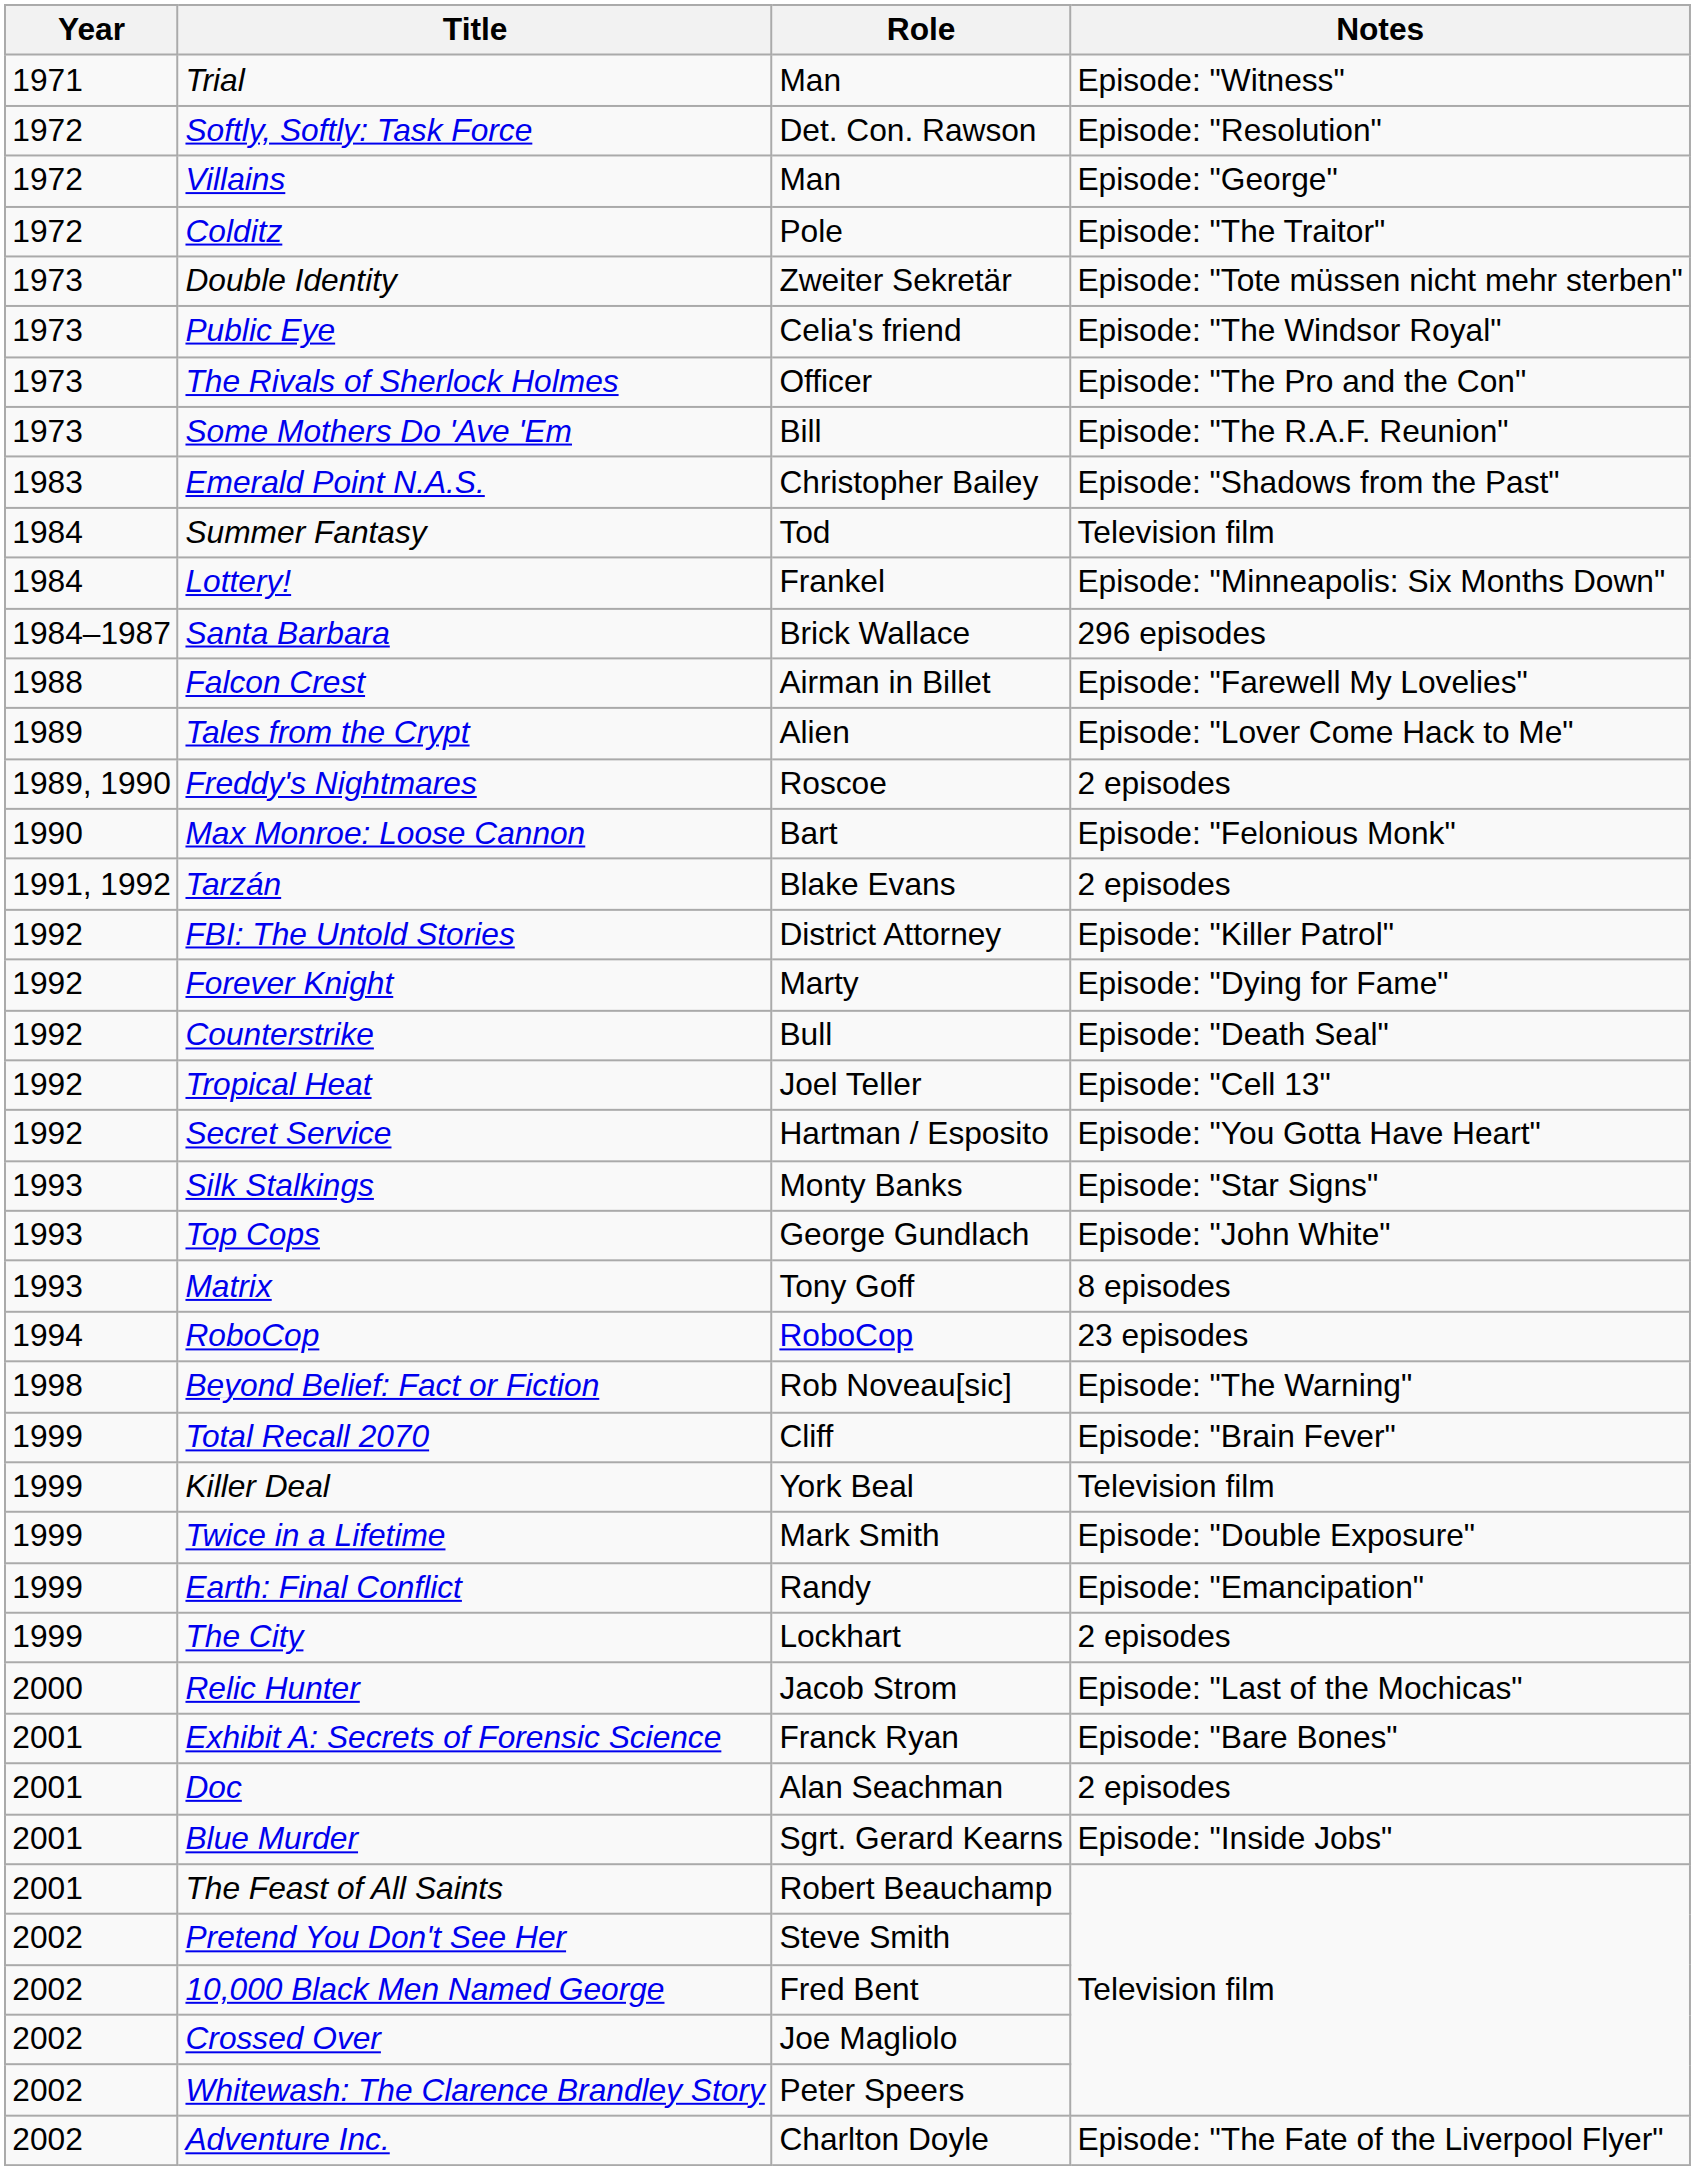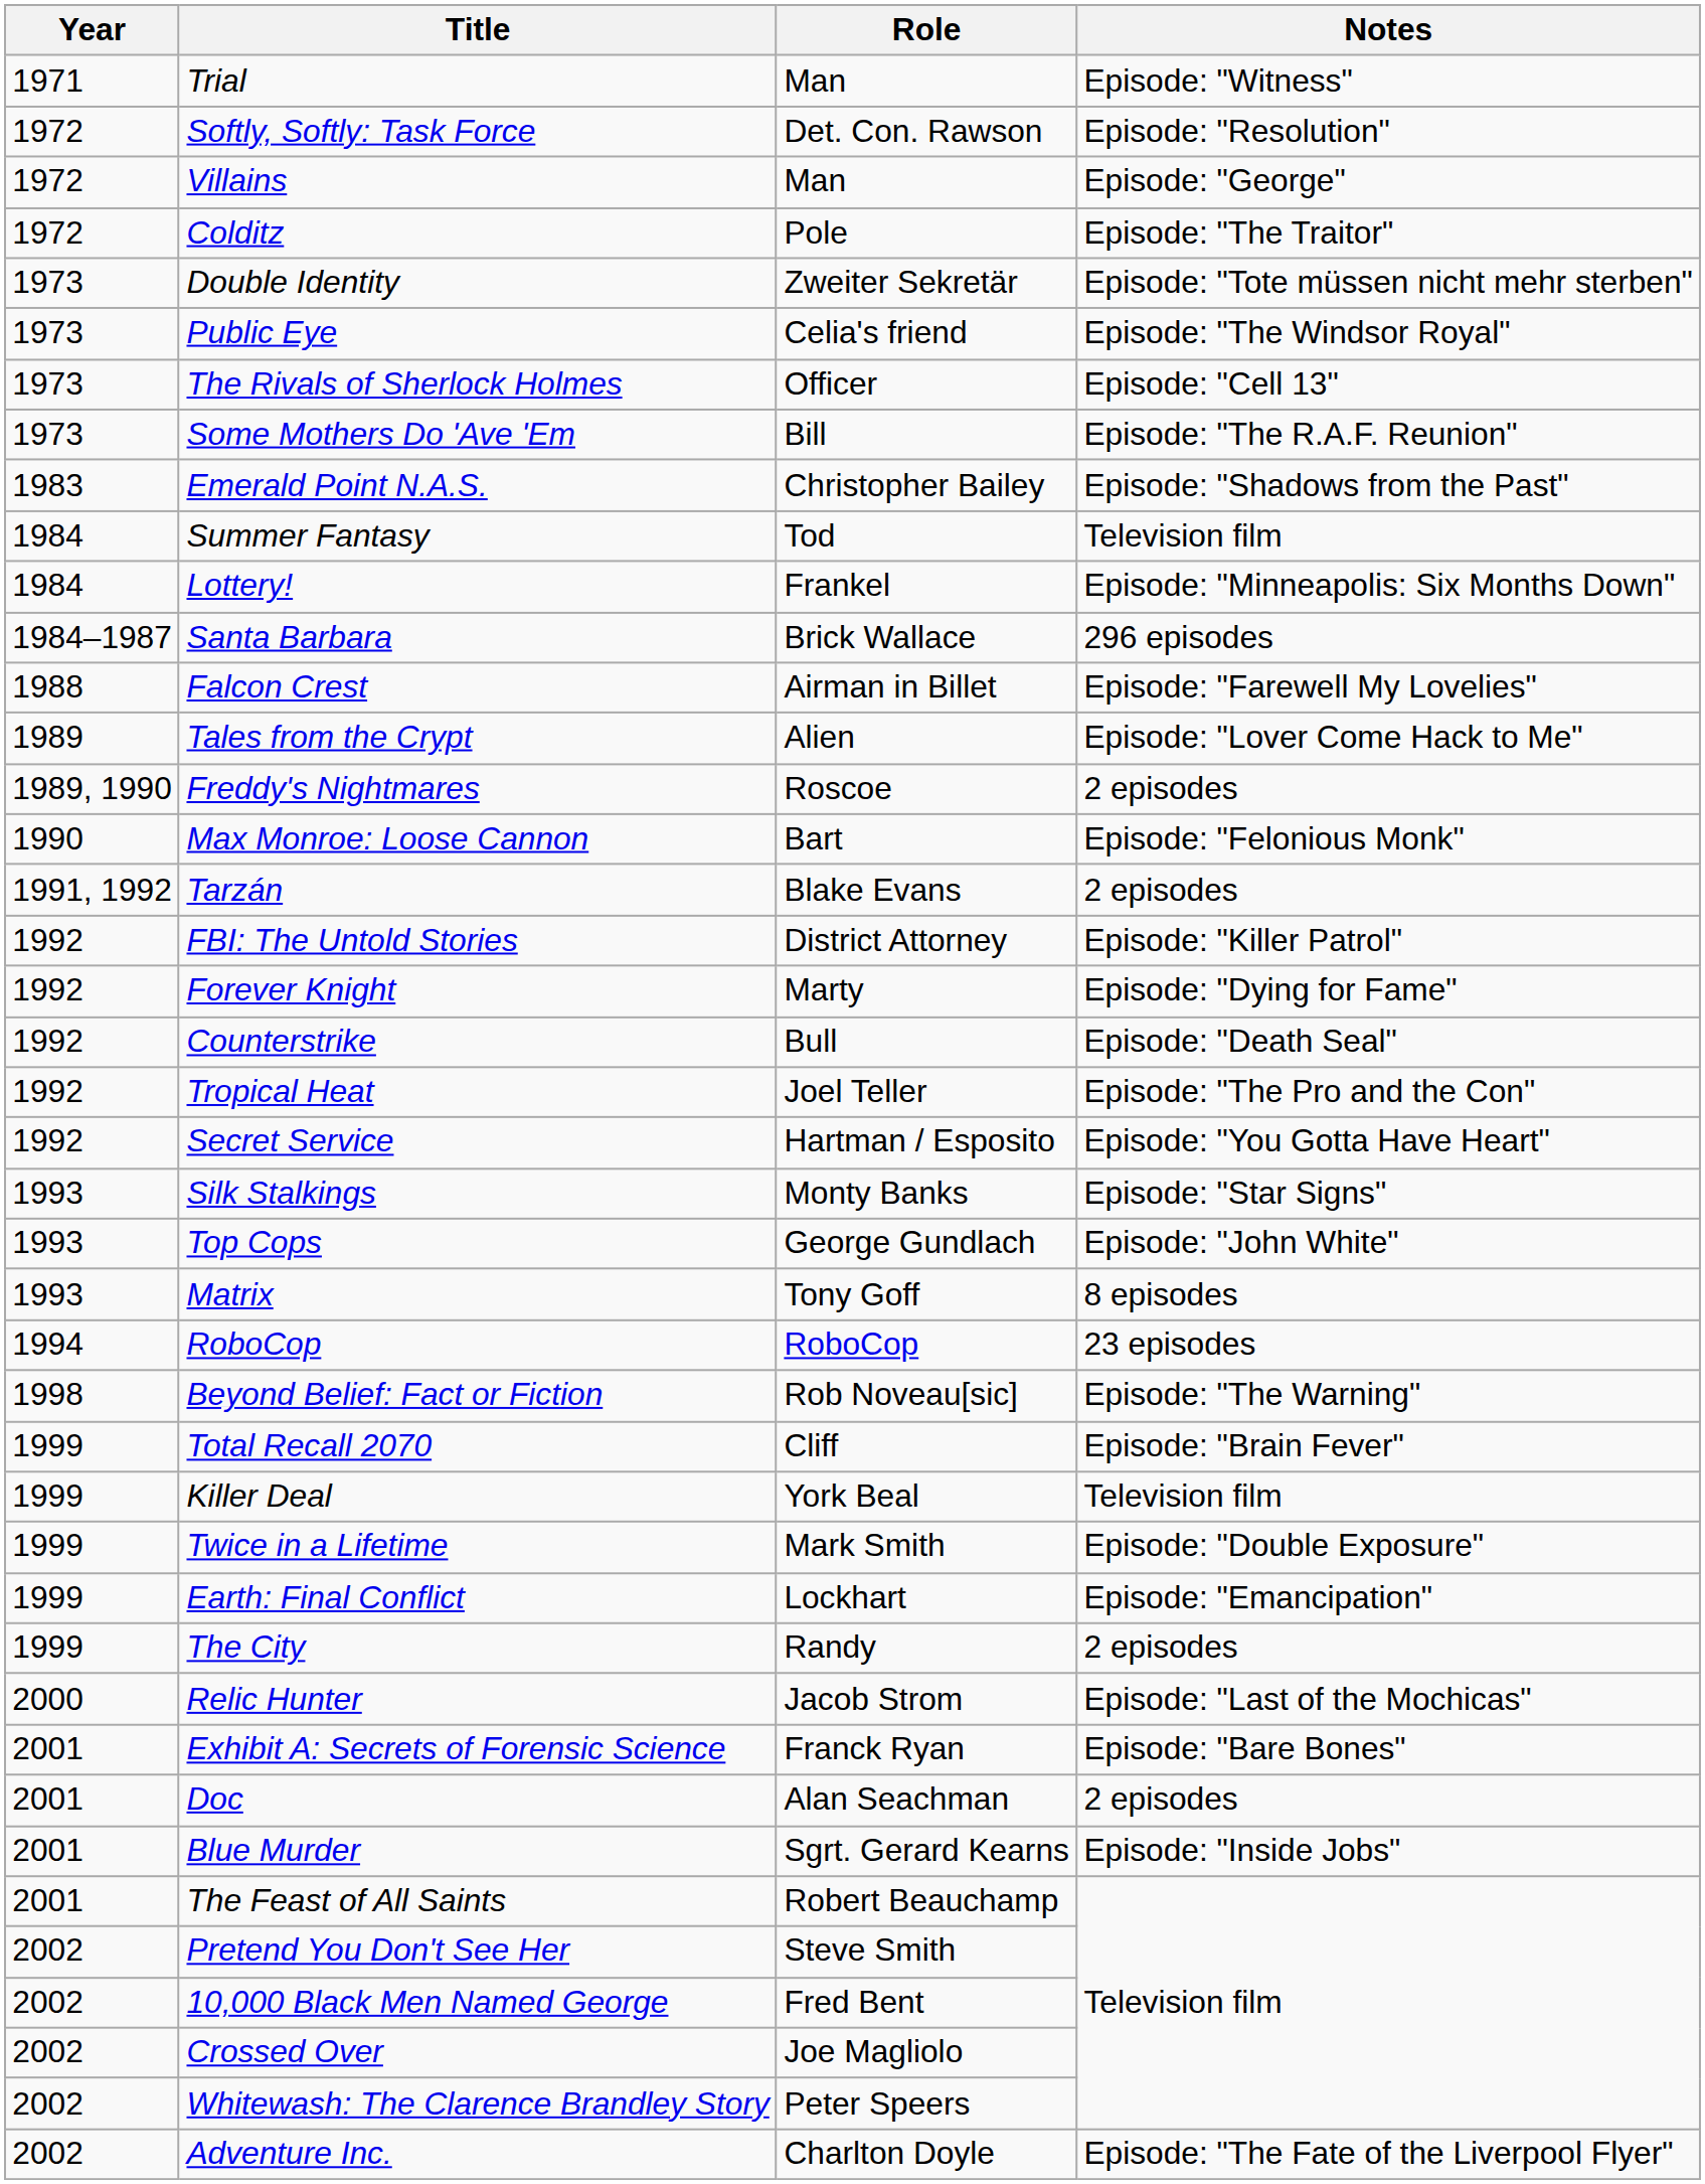The Rivals of Sherlock Holmes | Notes: Episode: "The Pro and the Con" -> Episode: "Cell 13"
Tropical Heat | Notes: Episode: "Cell 13" -> Episode: "The Pro and the Con"
Earth: Final Conflict | Role: Randy -> Lockhart
The City | Role: Lockhart -> Randy
